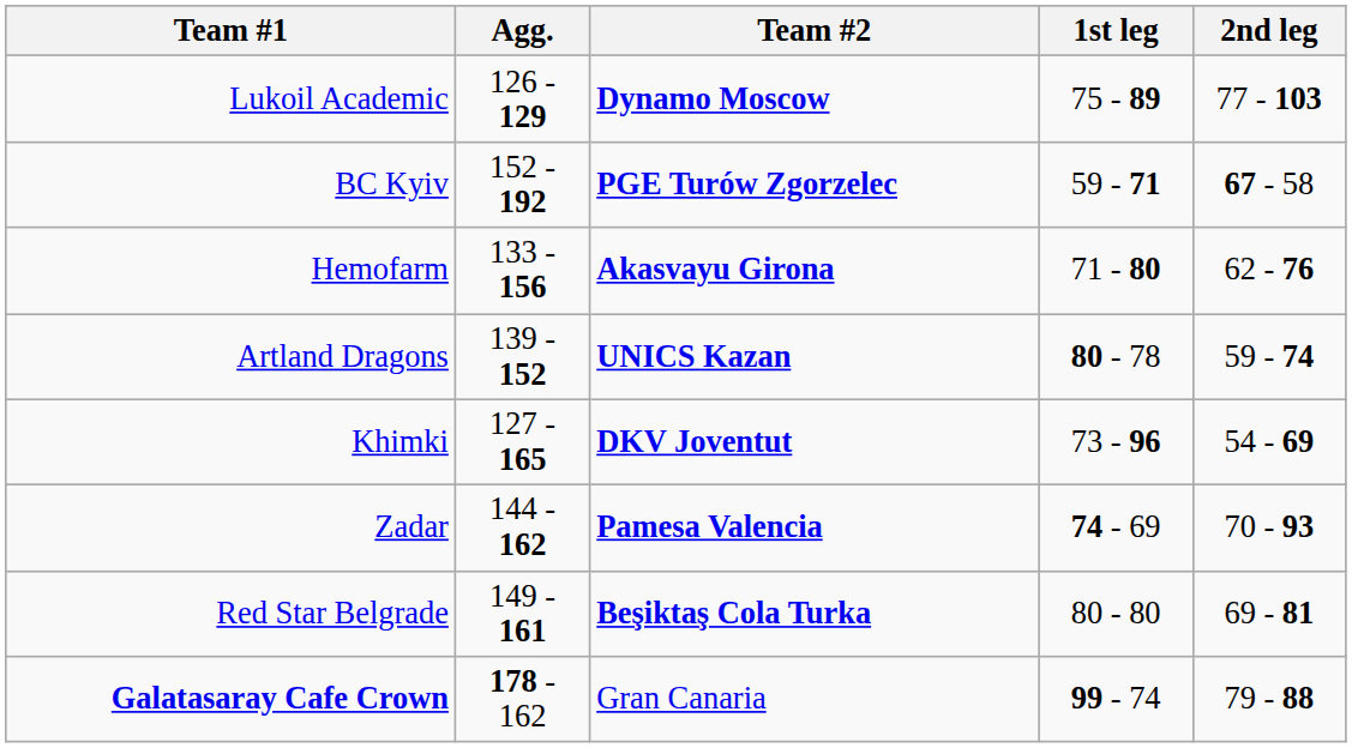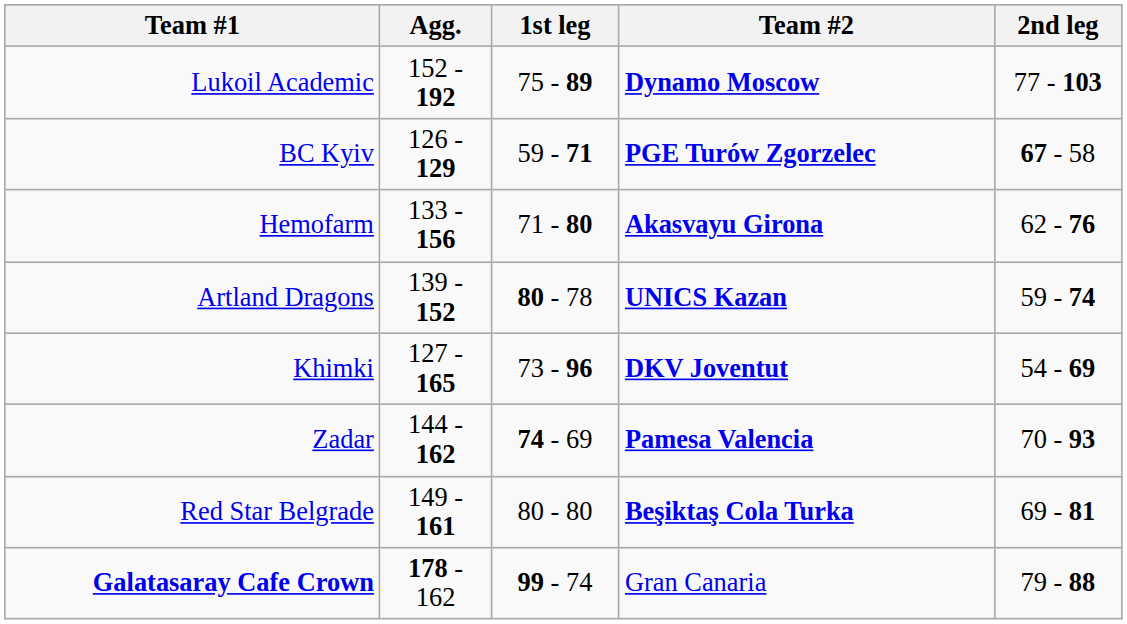columns swapped: Team #2 <-> 1st leg
Lukoil Academic | Agg.: 126 - 129 -> 152 - 192
BC Kyiv | Agg.: 152 - 192 -> 126 - 129
